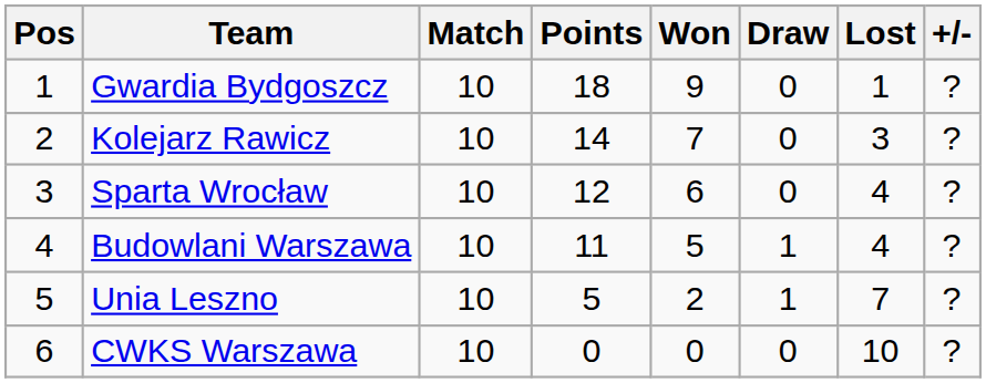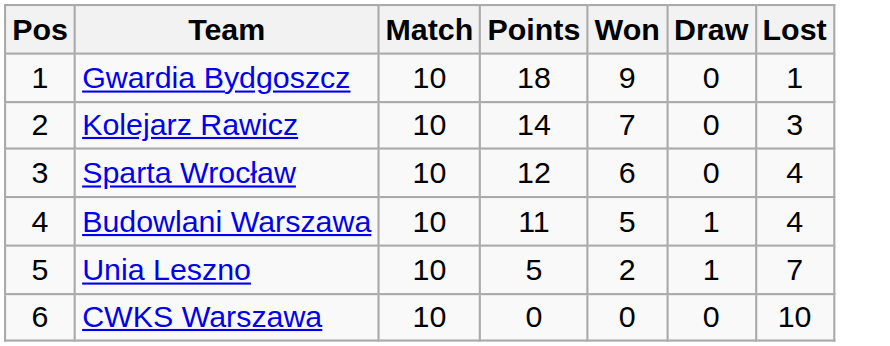- column: +/- | ? | ? | ? | ? | ? | ?
